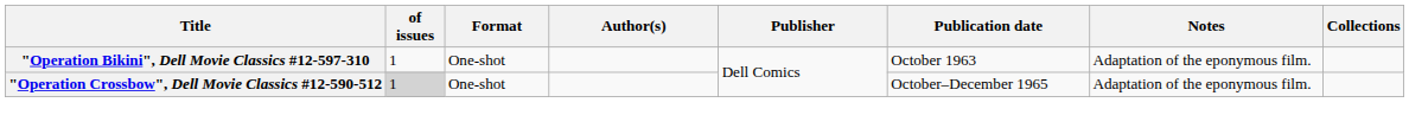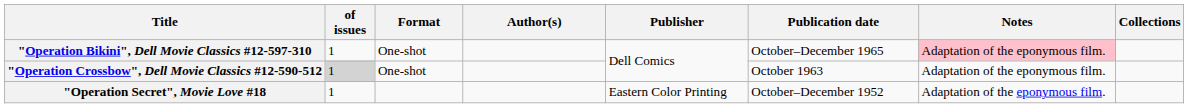"Operation Bikini", Dell Movie Classics #12-597-310 | Publication date: October 1963 -> October–December 1965
"Operation Bikini", Dell Movie Classics #12-597-310 | Notes: no background -> pink background
"Operation Crossbow", Dell Movie Classics #12-590-512 | Publication date: October–December 1965 -> October 1963
+ row: "Operation Secret", Movie Love #18 | 1 | Eastern Color Printing | October–December 1952 | Adaptation of the eponymous film.
